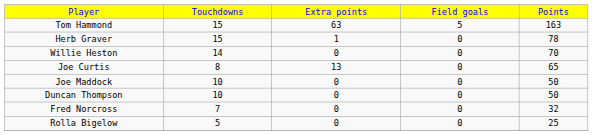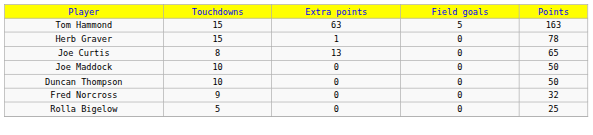- row: Willie Heston | 14 | 0 | 0 | 70
Fred Norcross | column 2: 7 -> 9
